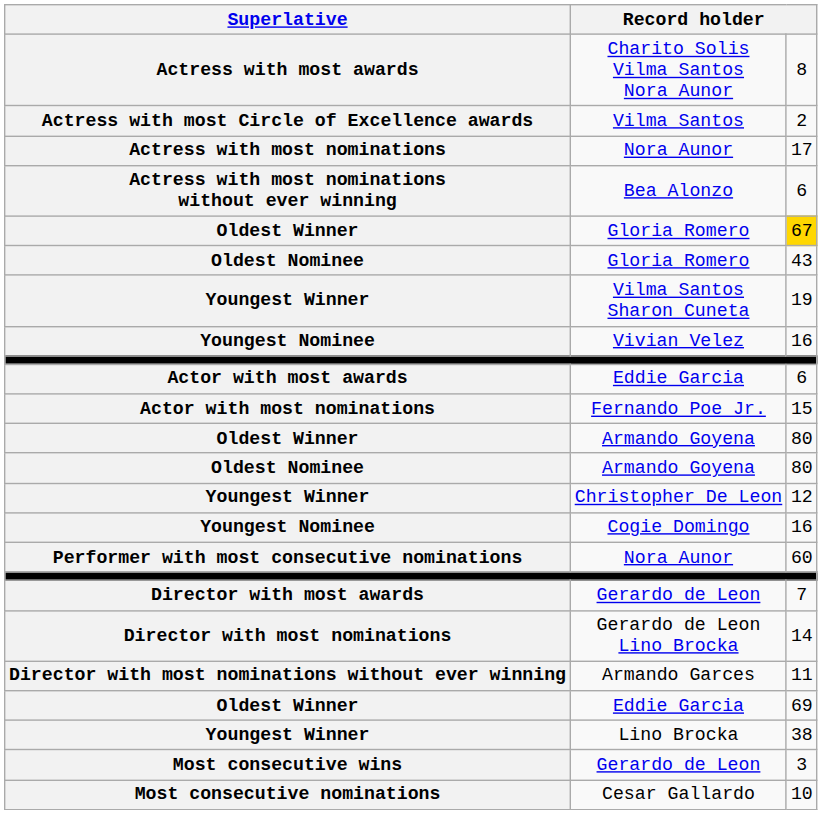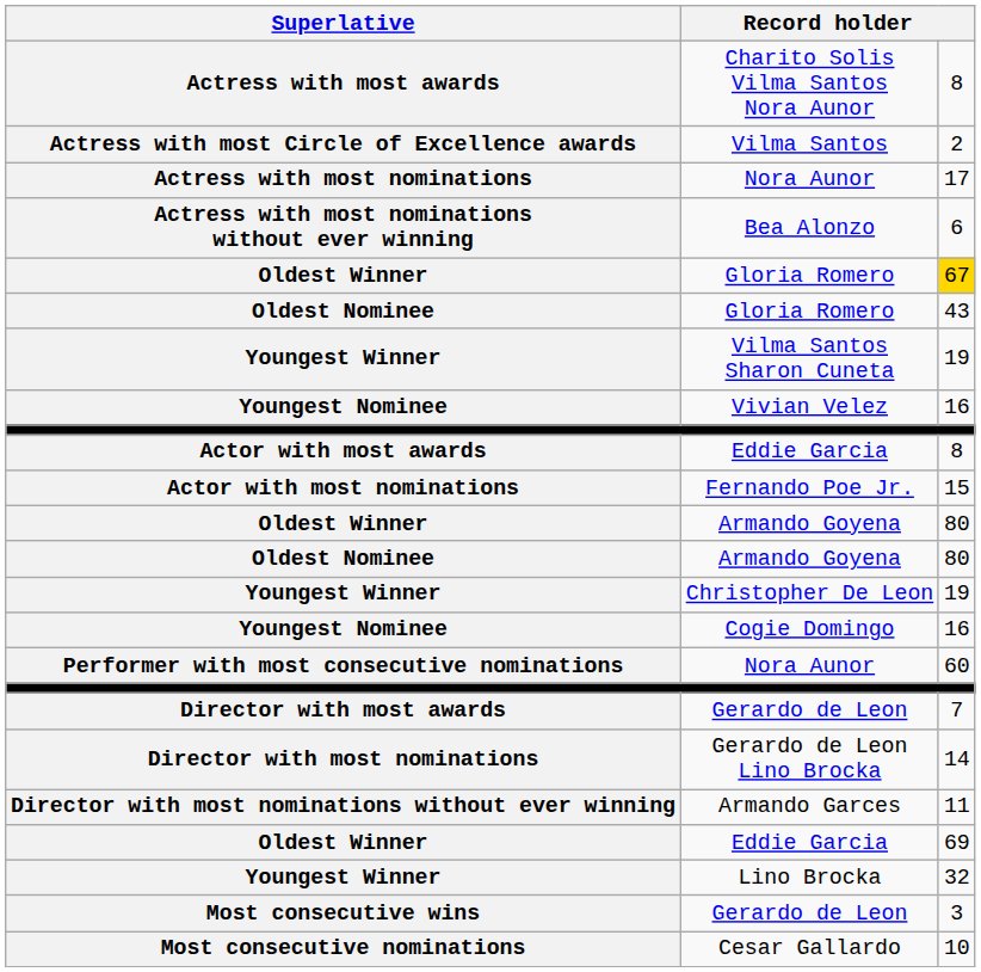Actor with most awards / Eddie Garcia | column 3: 6 -> 8
Christopher De Leon | column 3: 12 -> 19
Lino Brocka | column 3: 38 -> 32
